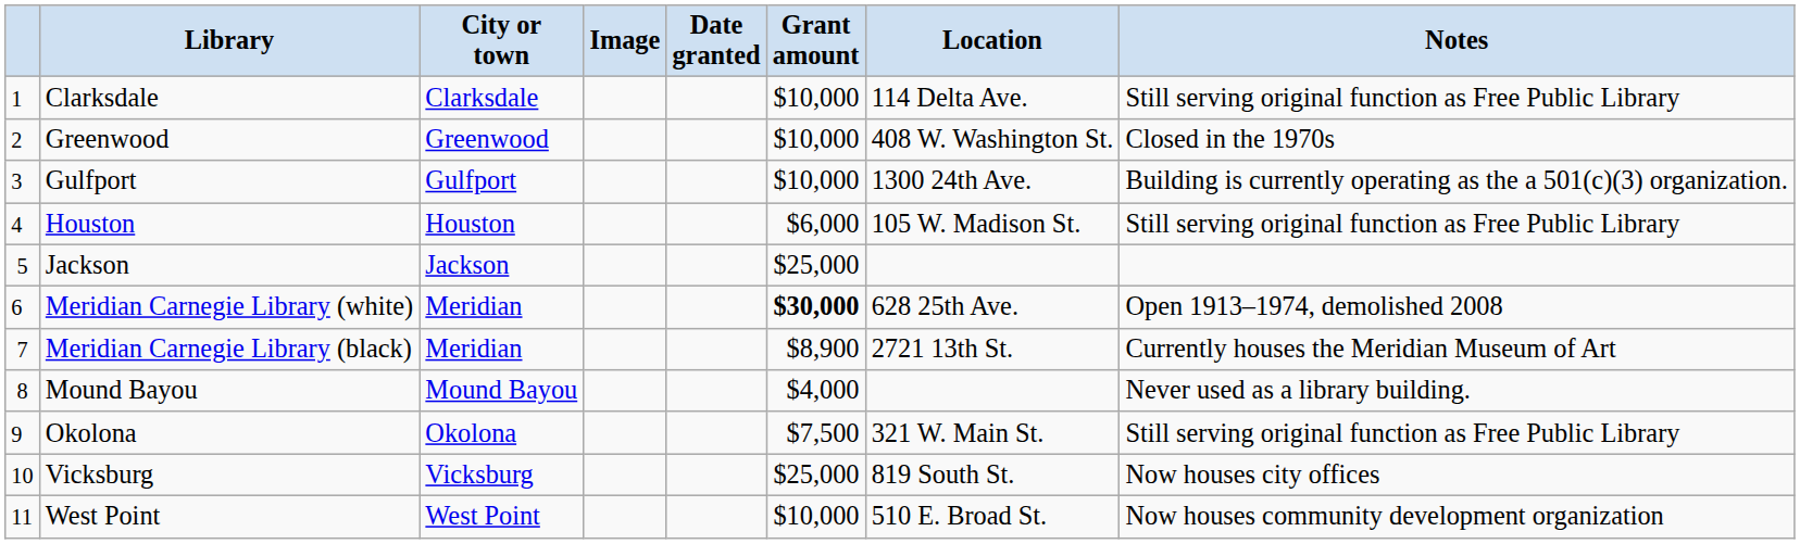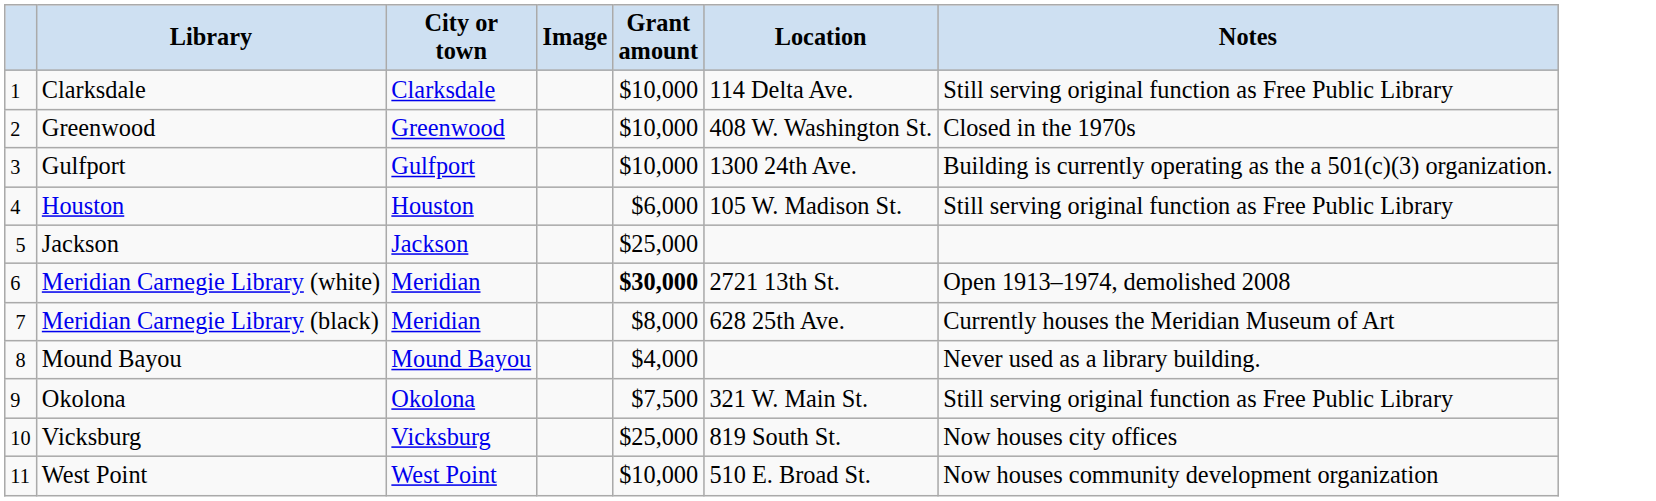- column: Date granted
Meridian Carnegie Library (white) | Location: 628 25th Ave. -> 2721 13th St.
Meridian Carnegie Library (black) | Grant amount: $8,900 -> $8,000
Meridian Carnegie Library (black) | Location: 2721 13th St. -> 628 25th Ave.
